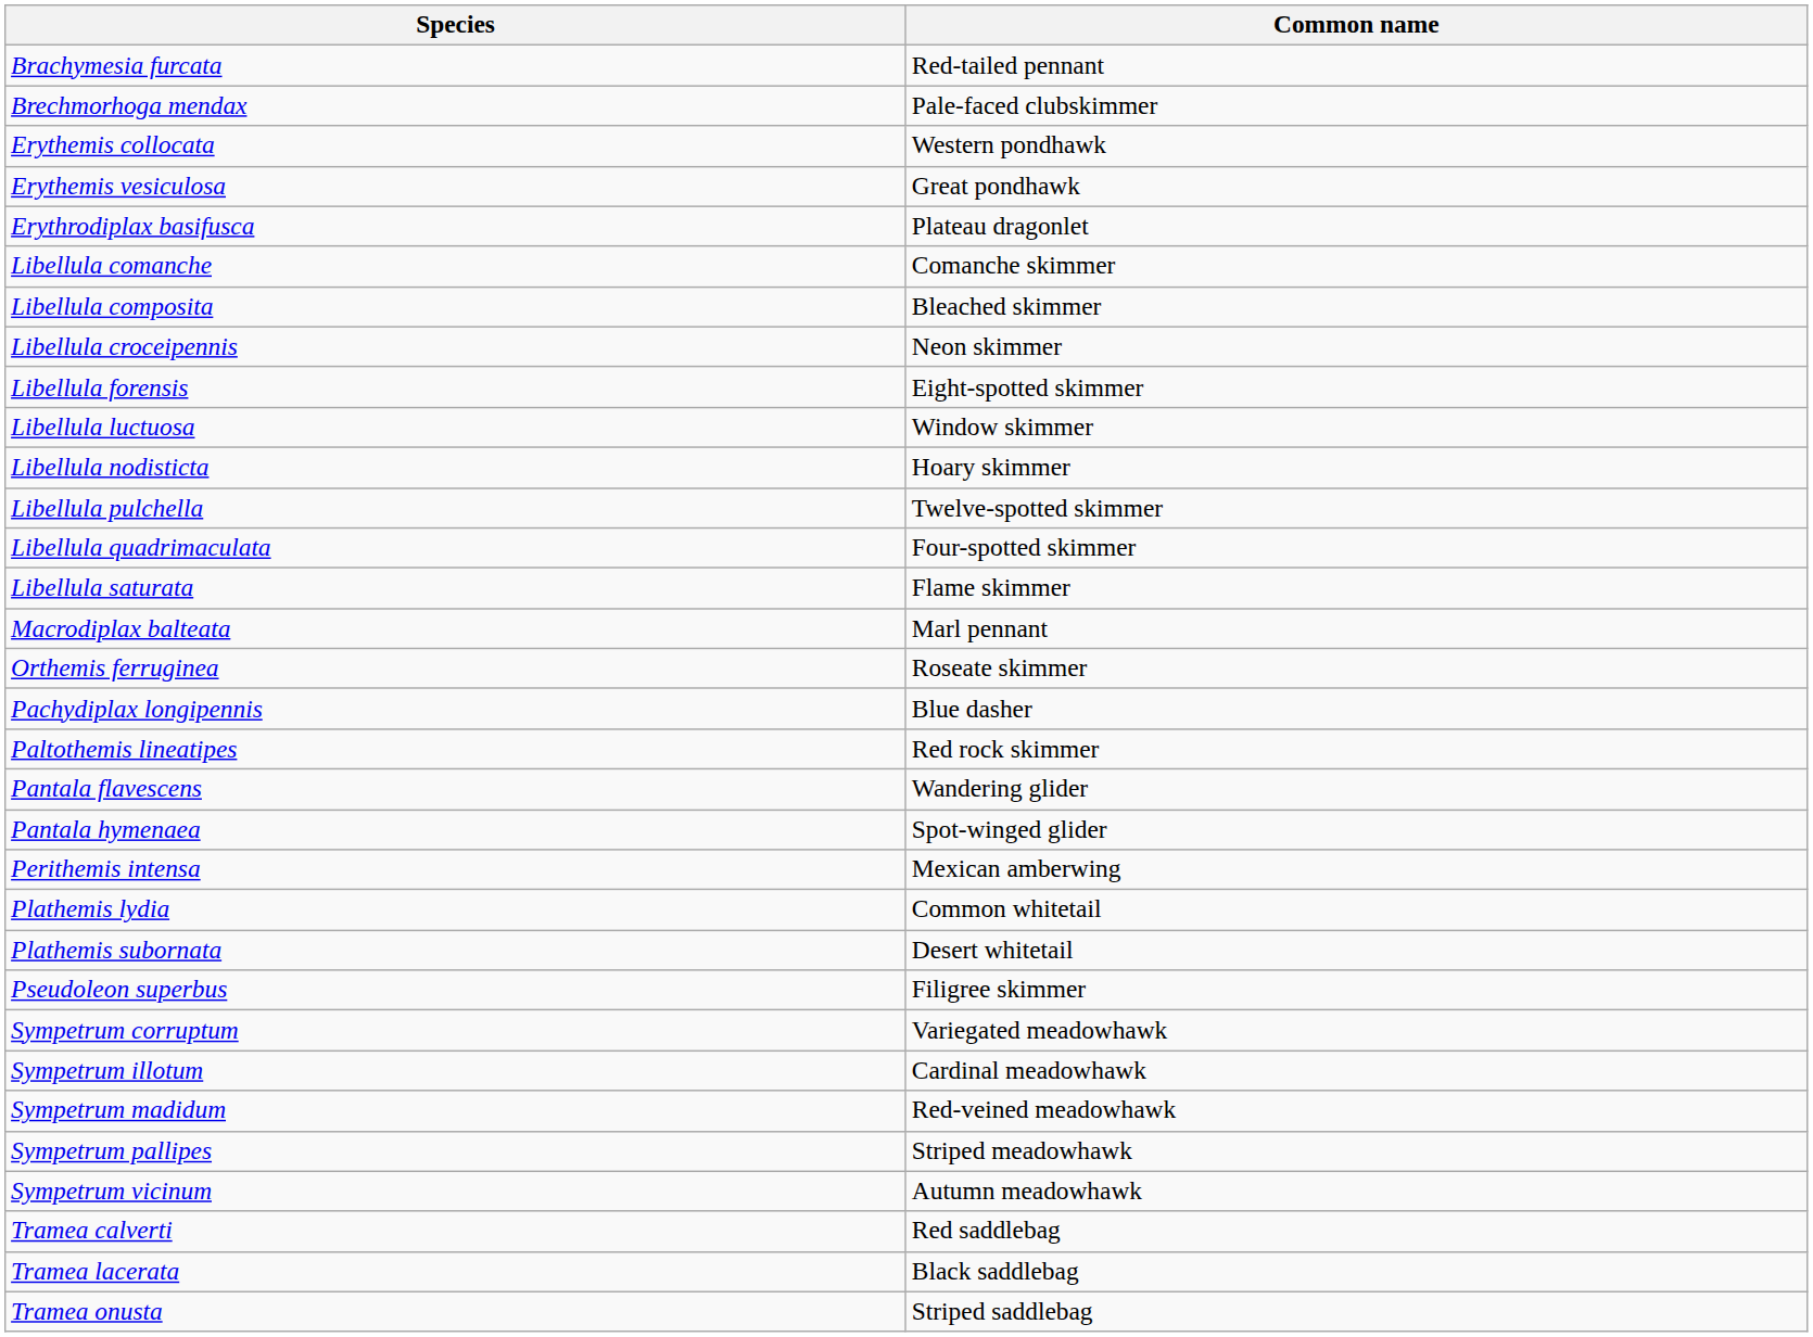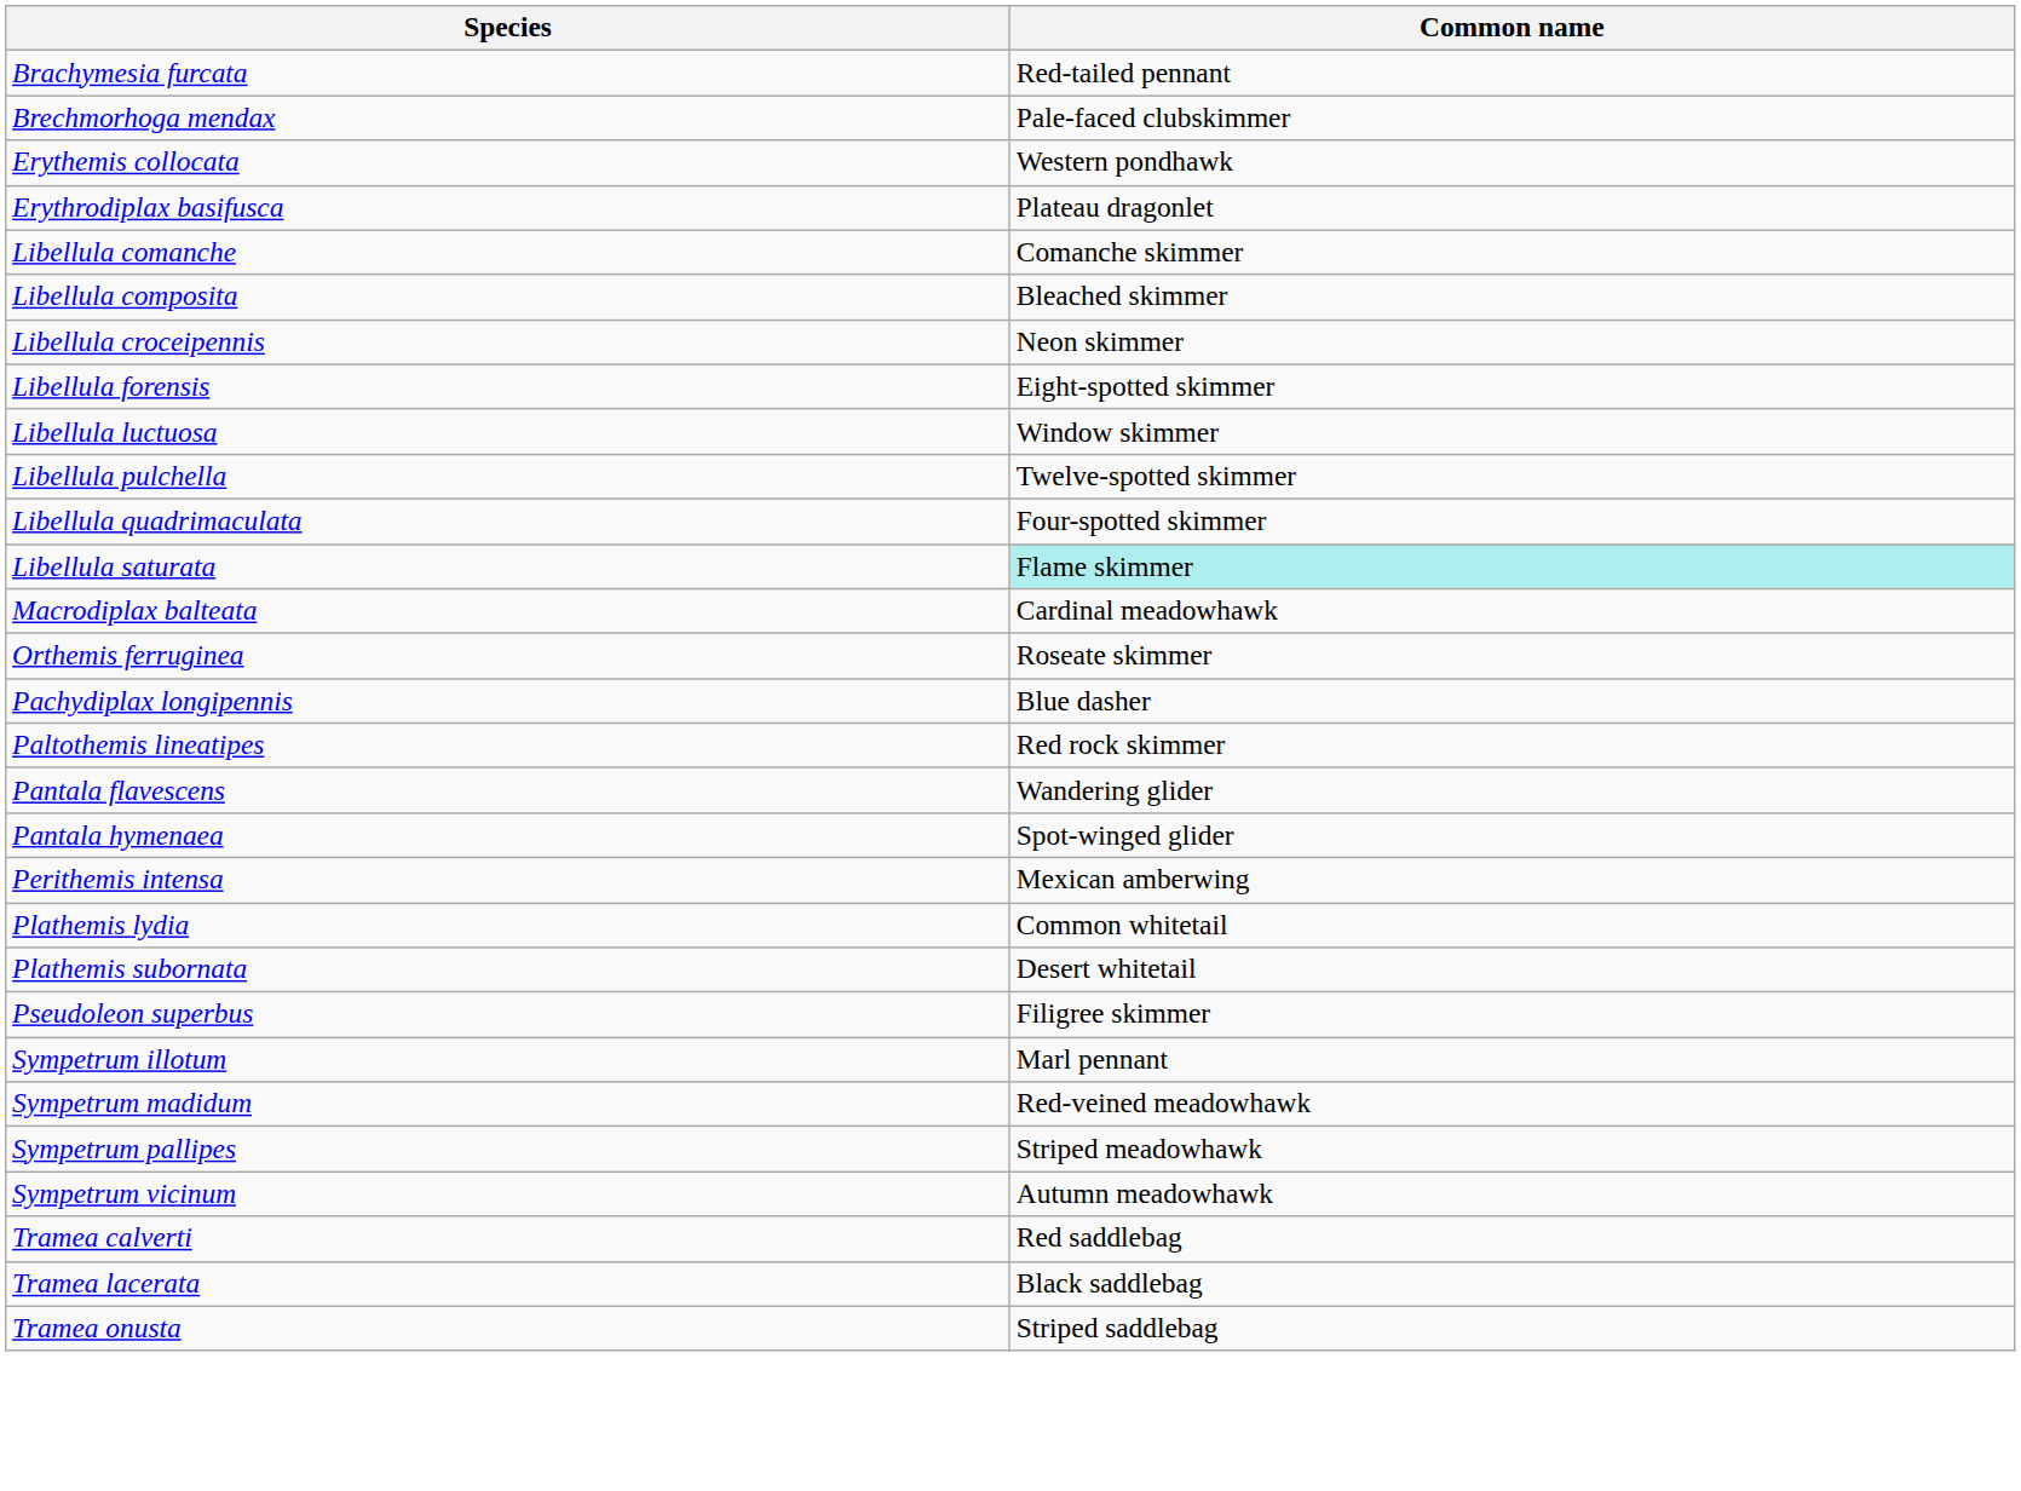- row: Erythemis vesiculosa | Great pondhawk
- row: Libellula nodisticta | Hoary skimmer
Libellula saturata | Common name: no background -> paleturquoise background
Macrodiplax balteata | Common name: Marl pennant -> Cardinal meadowhawk
- row: Sympetrum corruptum | Variegated meadowhawk
Sympetrum illotum | Common name: Cardinal meadowhawk -> Marl pennant
